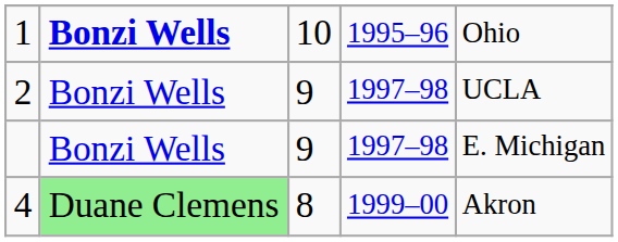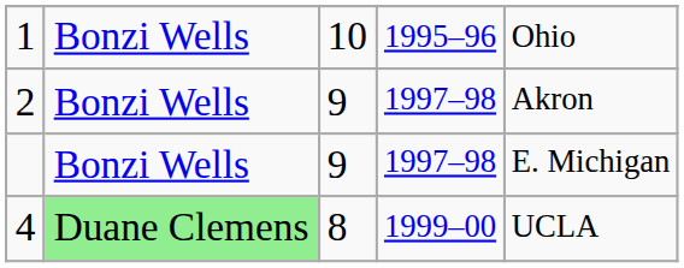1 | column 2: bold -> normal
2 | column 5: UCLA -> Akron
4 | column 5: Akron -> UCLA
